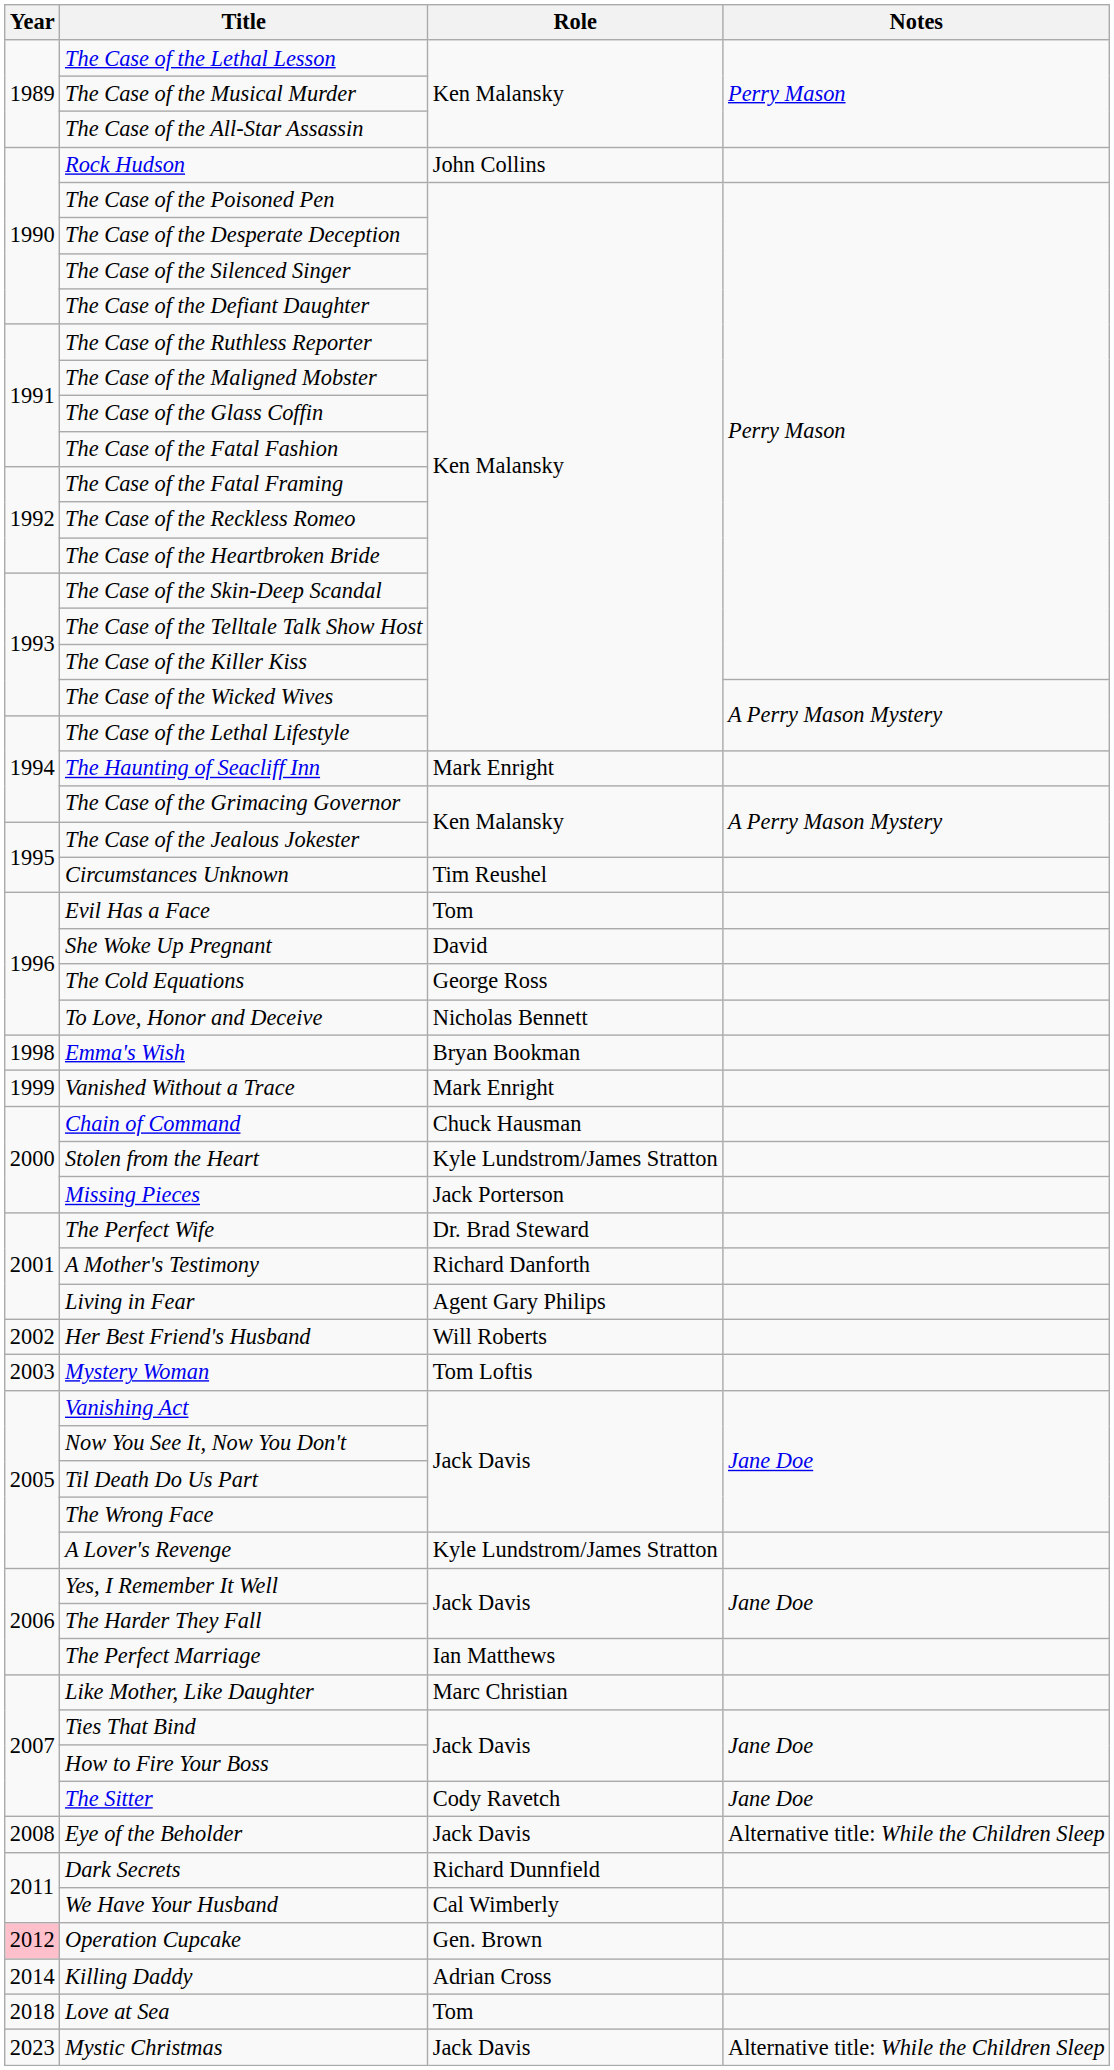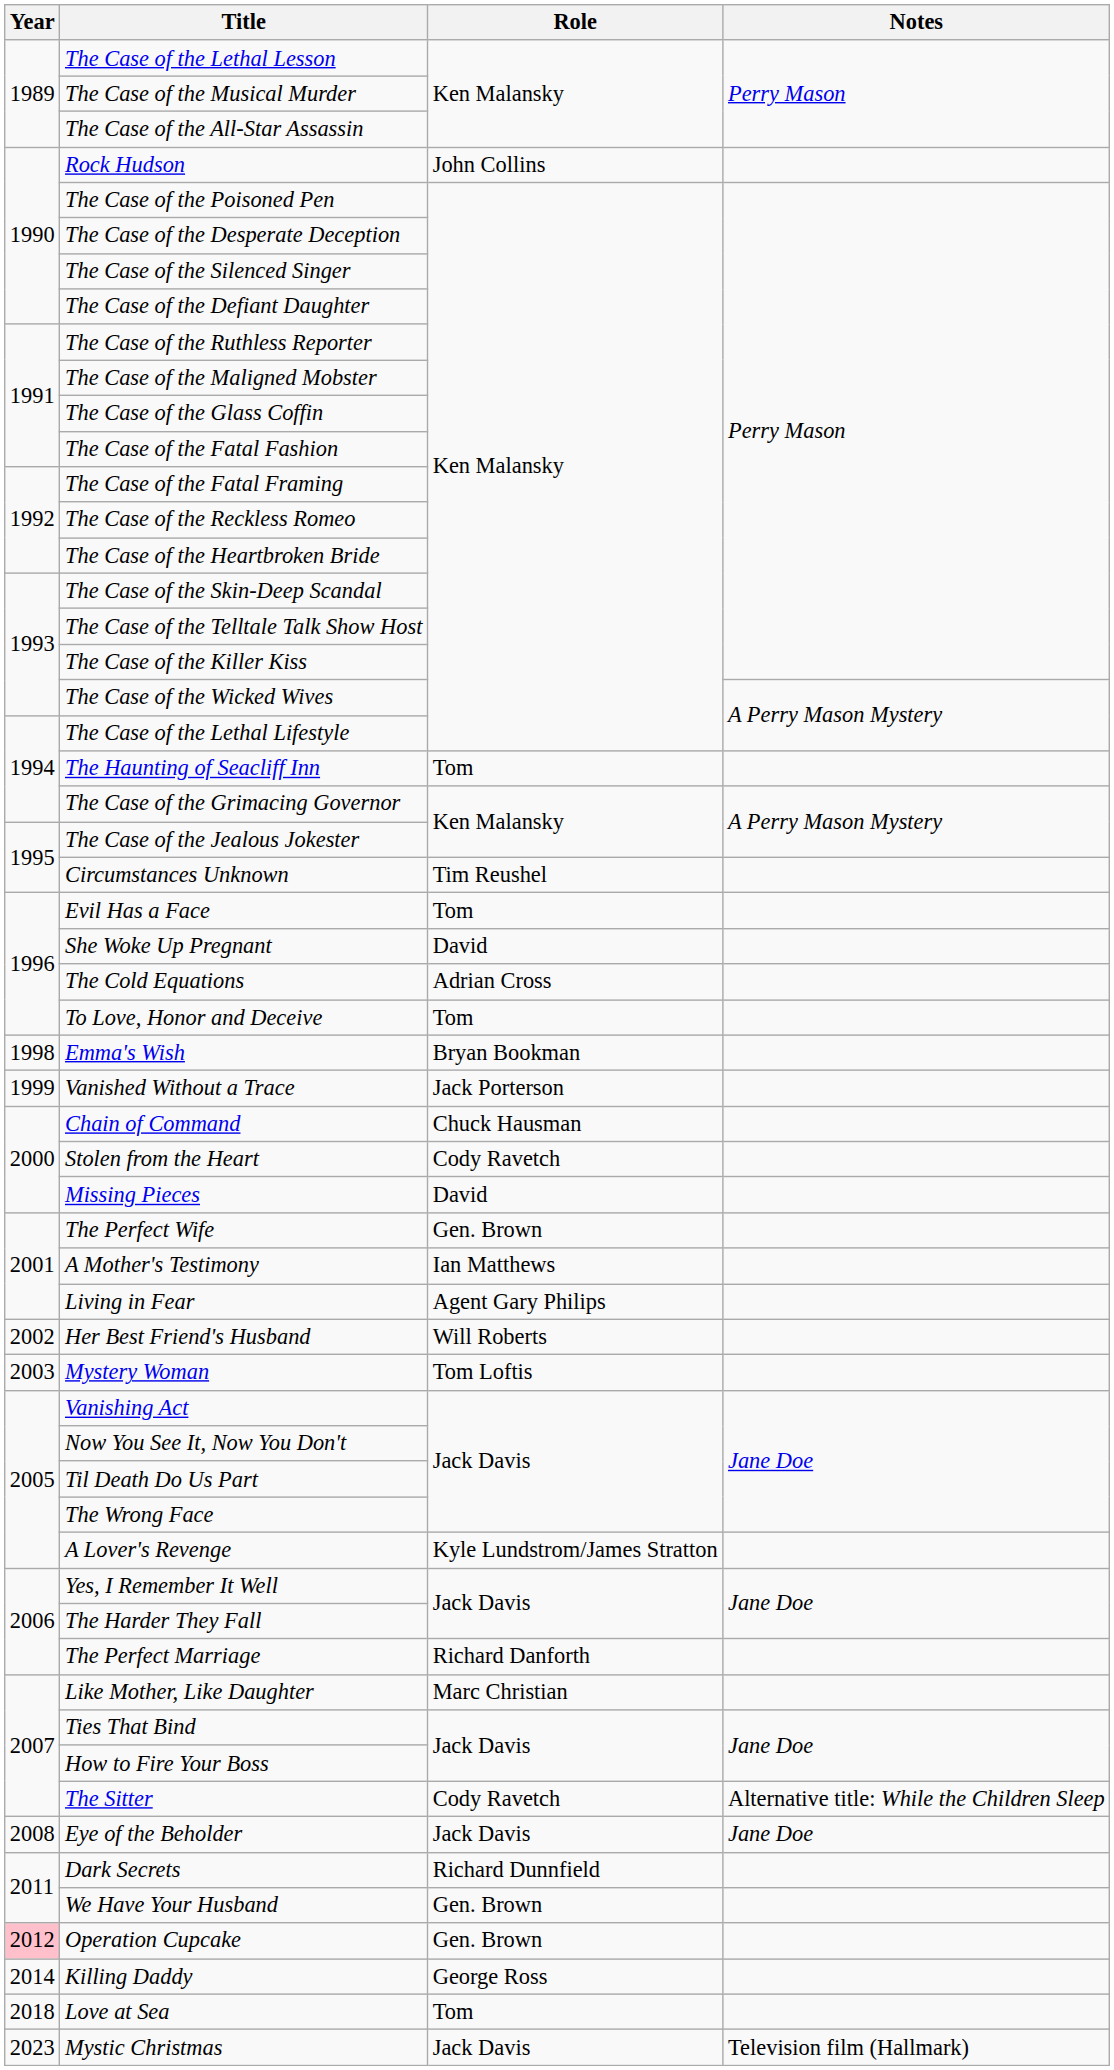The Haunting of Seacliff Inn | Role: Mark Enright -> Tom
The Cold Equations | Role: George Ross -> Adrian Cross
To Love, Honor and Deceive | Role: Nicholas Bennett -> Tom
Vanished Without a Trace | Role: Mark Enright -> Jack Porterson
Stolen from the Heart | Role: Kyle Lundstrom/James Stratton -> Cody Ravetch
Missing Pieces | Role: Jack Porterson -> David
The Perfect Wife | Role: Dr. Brad Steward -> Gen. Brown
A Mother's Testimony | Role: Richard Danforth -> Ian Matthews
The Perfect Marriage | Role: Ian Matthews -> Richard Danforth
The Sitter | Notes: Jane Doe -> Alternative title: While the Children Sleep
Eye of the Beholder | Notes: Alternative title: While the Children Sleep -> Jane Doe
We Have Your Husband | Role: Cal Wimberly -> Gen. Brown
Killing Daddy | Role: Adrian Cross -> George Ross
Mystic Christmas | Notes: Alternative title: While the Children Sleep -> Television film (Hallmark)
